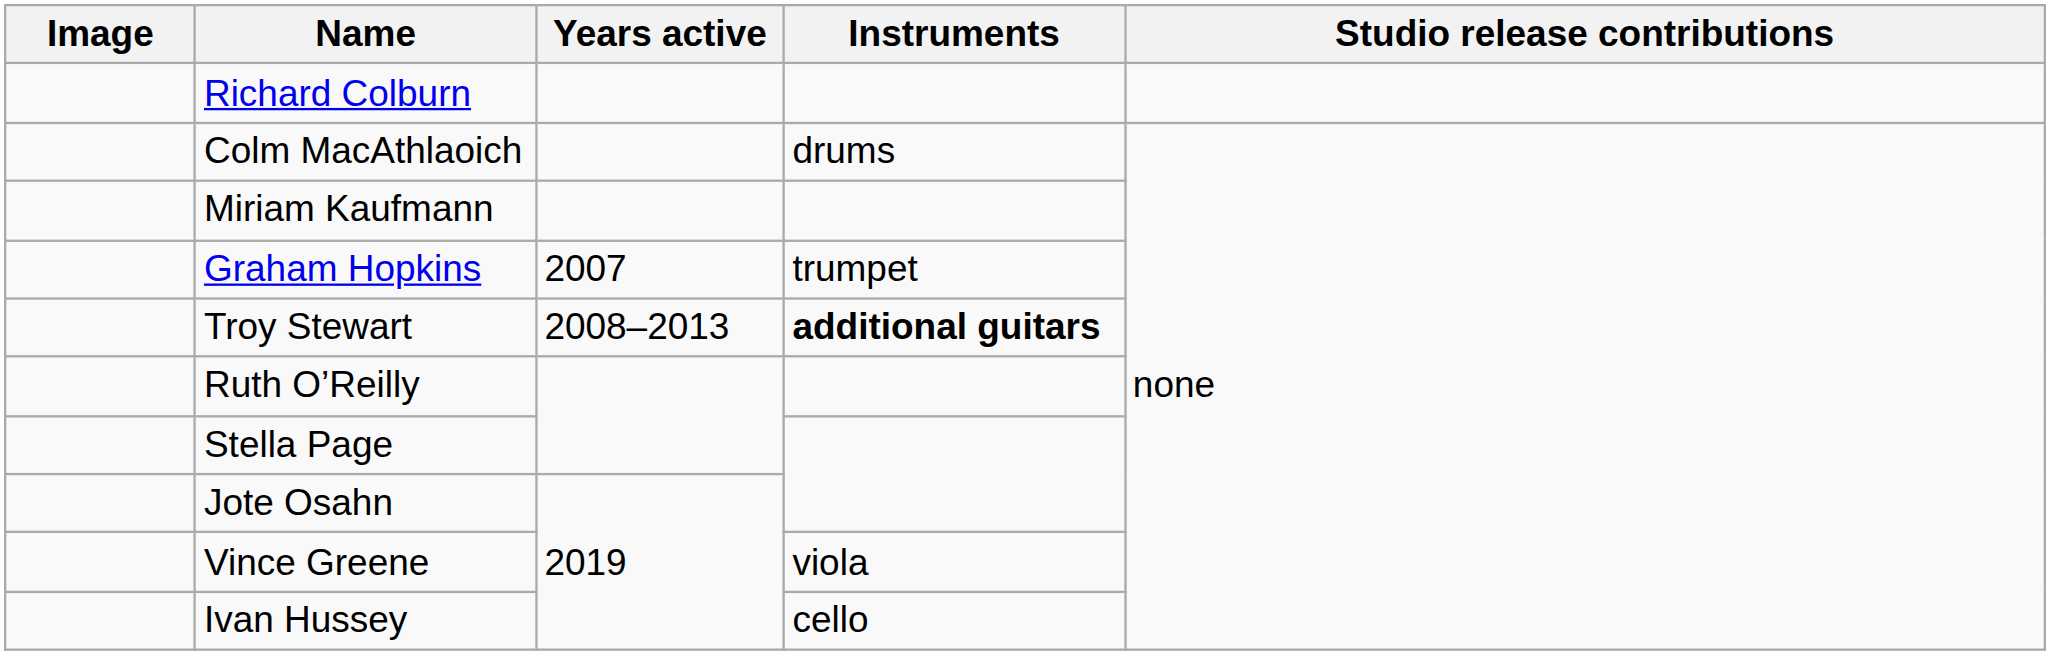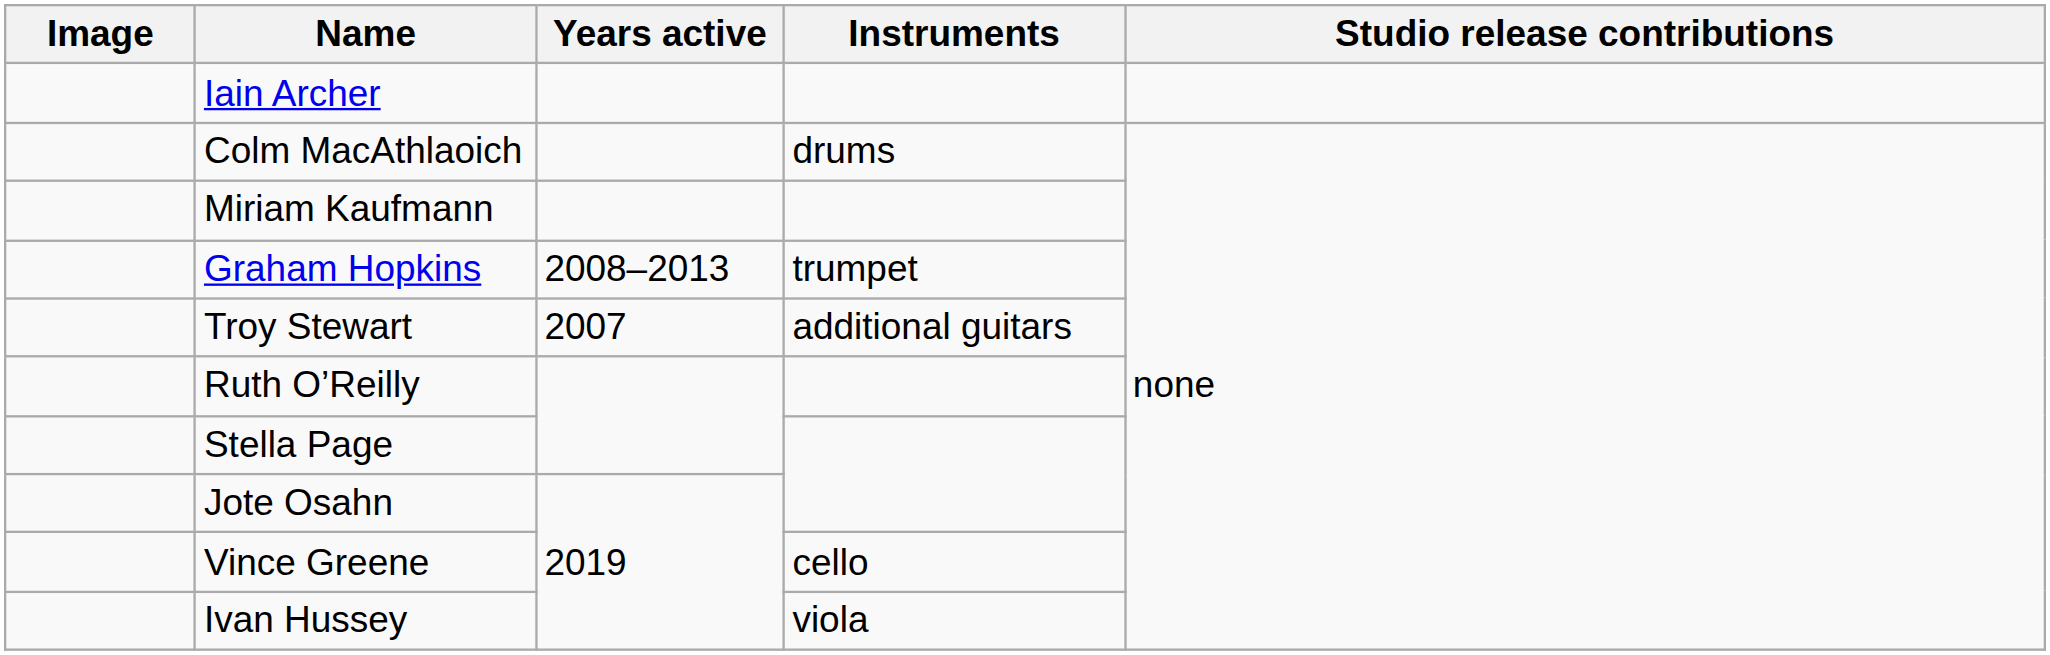- row: Richard Colburn
+ row: Iain Archer
Graham Hopkins | Years active: 2007 -> 2008–2013
Troy Stewart | Years active: 2008–2013 -> 2007
Troy Stewart | Instruments: bold -> normal
Vince Greene | Instruments: viola -> cello
Ivan Hussey | Instruments: cello -> viola
